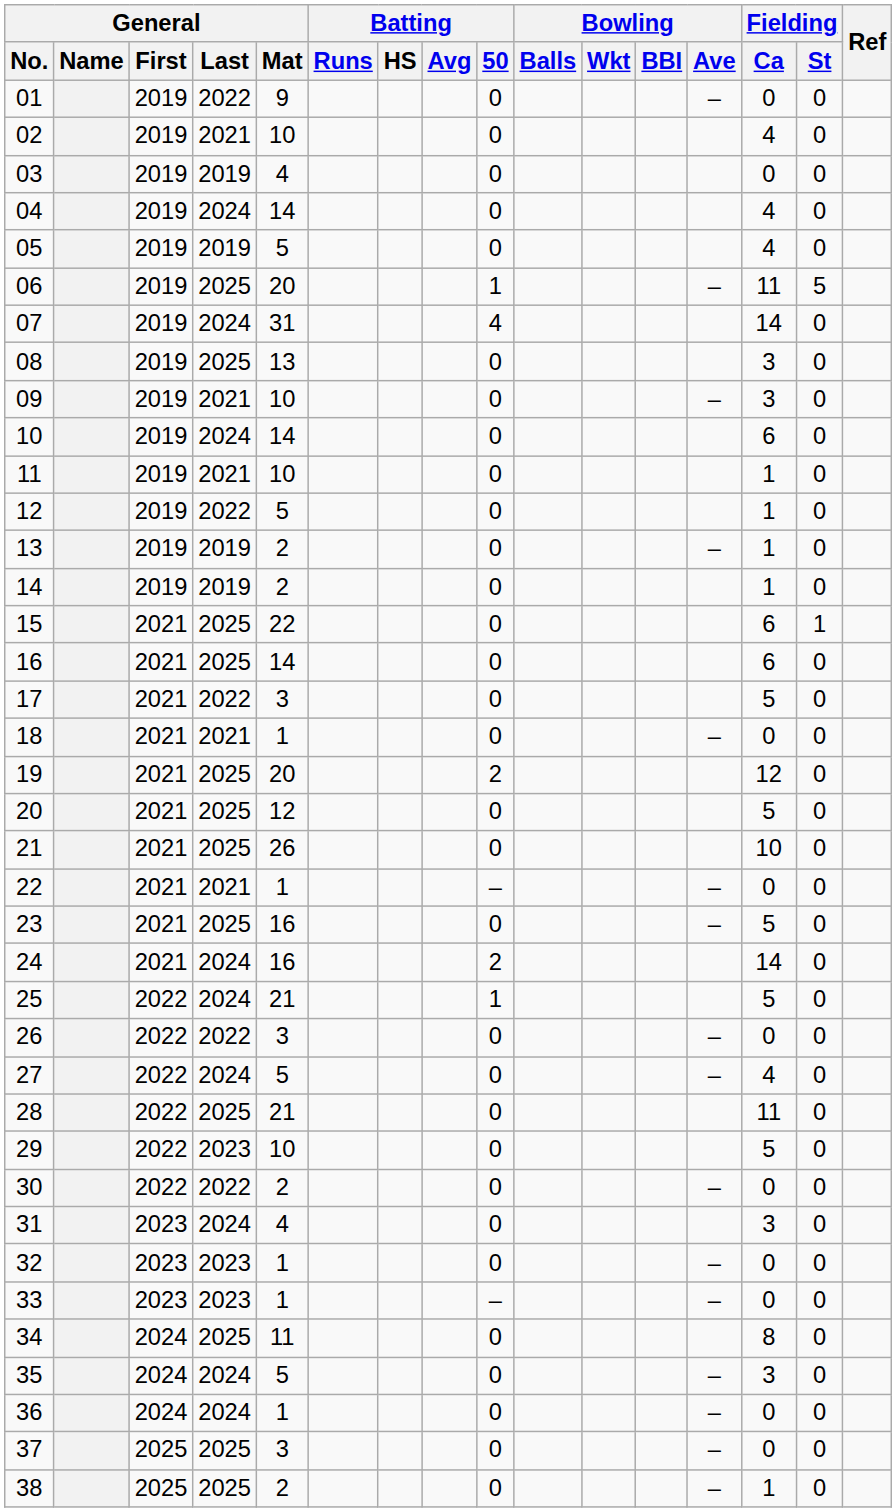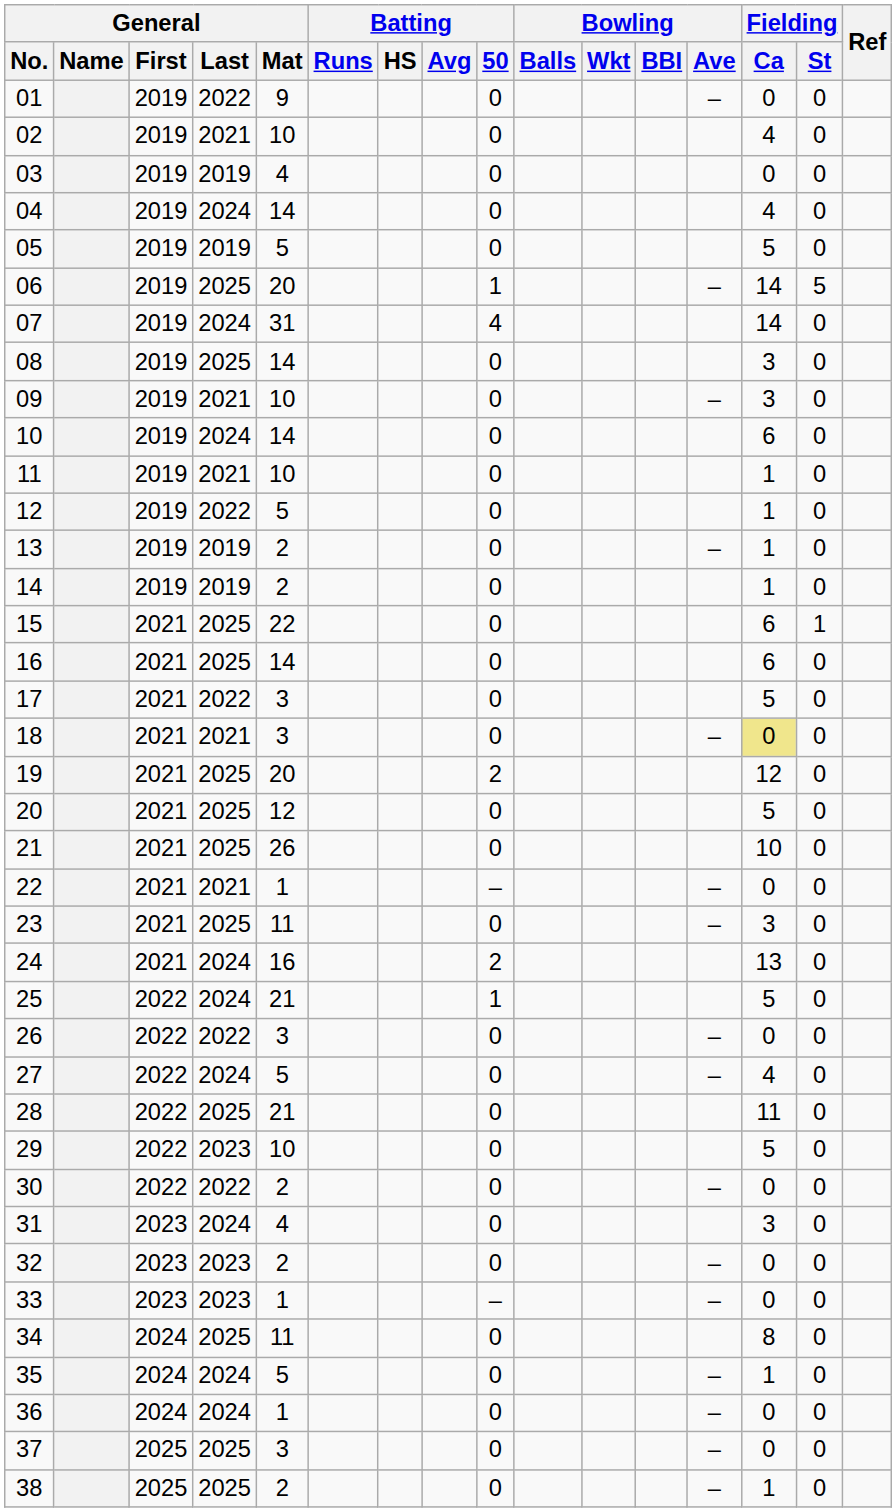05 | Fielding / Ca: 4 -> 5
06 | Fielding / Ca: 11 -> 14
08 | General / Mat: 13 -> 14
18 | General / Mat: 1 -> 3
18 | Fielding / Ca: no background -> khaki background
23 | General / Mat: 16 -> 11
23 | Fielding / Ca: 5 -> 3
24 | Fielding / Ca: 14 -> 13
32 | General / Mat: 1 -> 2
35 | Fielding / Ca: 3 -> 1
